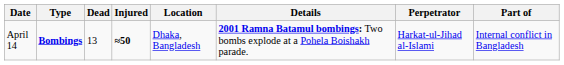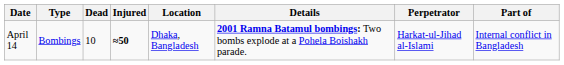April 14 | Type: bold -> normal
April 14 | Dead: 13 -> 10
